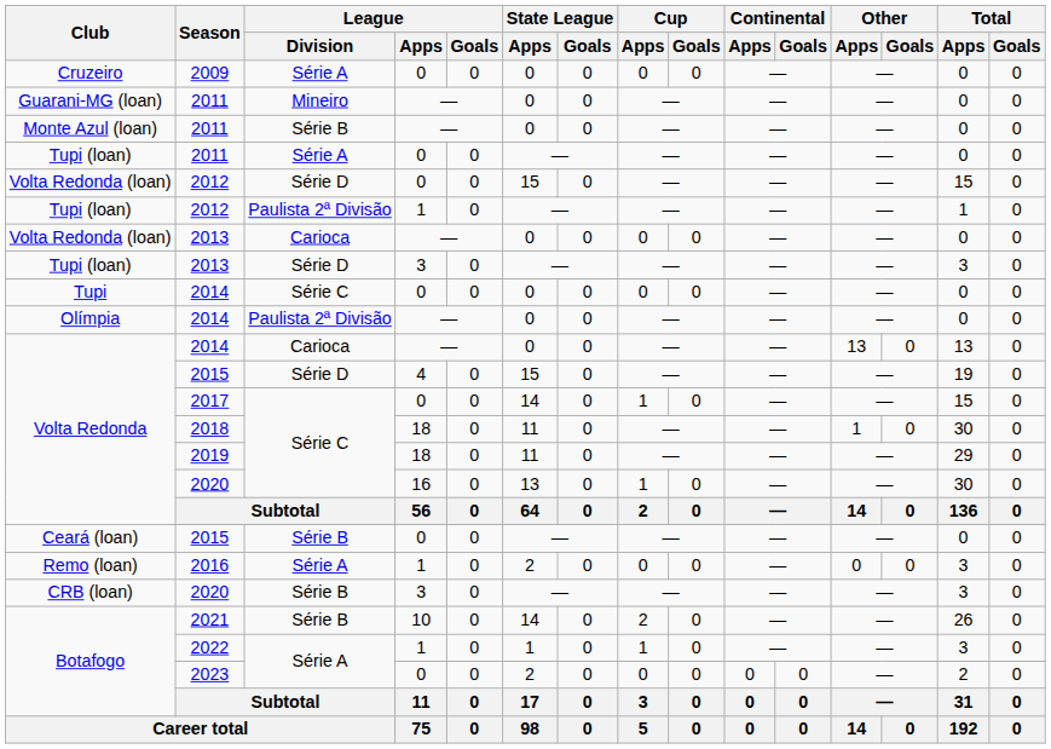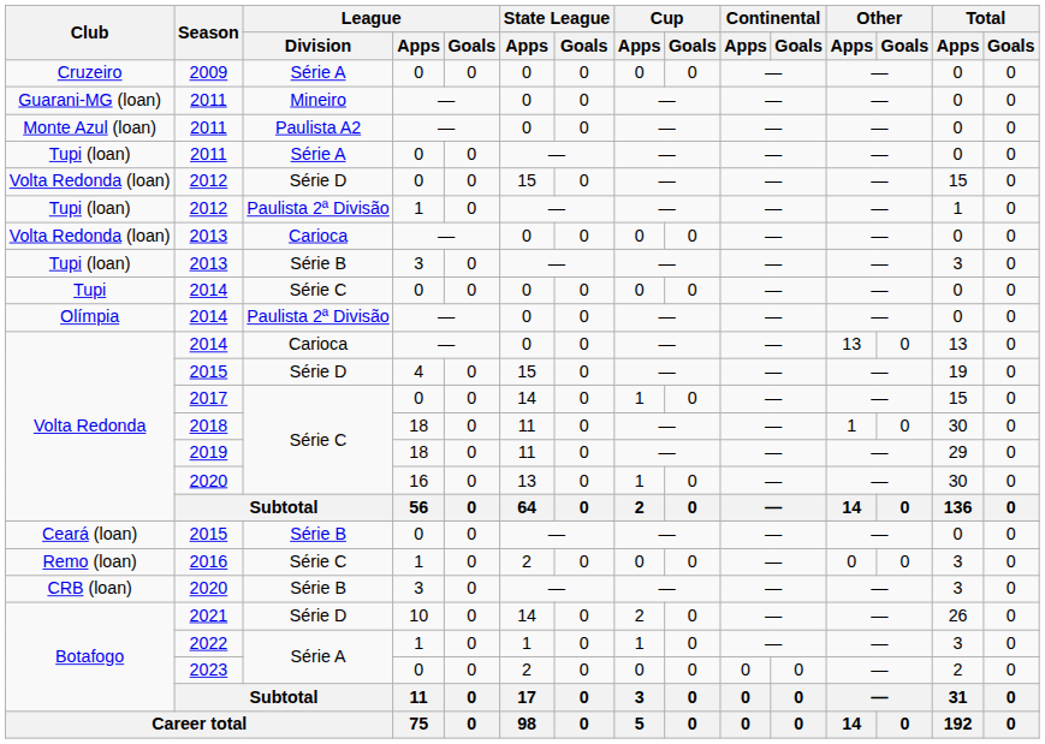Monte Azul (loan) / 2011 | League / Division: Série B -> Paulista A2
Tupi (loan) / 2013 | League / Division: Série D -> Série B
2016 | League / Division: Série A -> Série C
2021 | League / Division: Série B -> Série D
